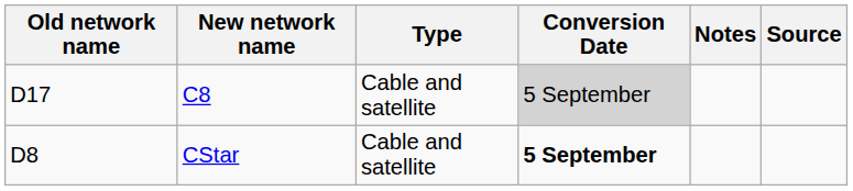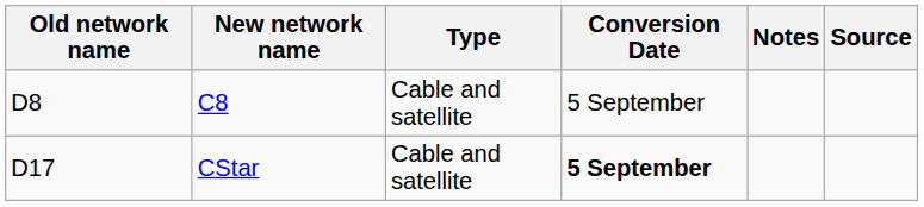C8 | Old network name: D17 -> D8
C8 | Conversion Date: lightgrey background -> no background
CStar | Old network name: D8 -> D17
